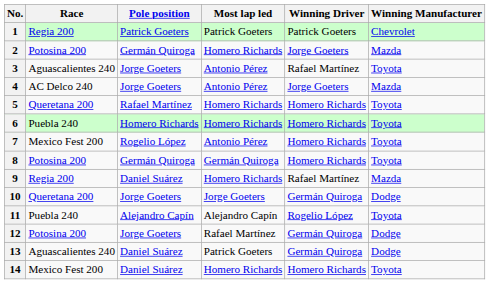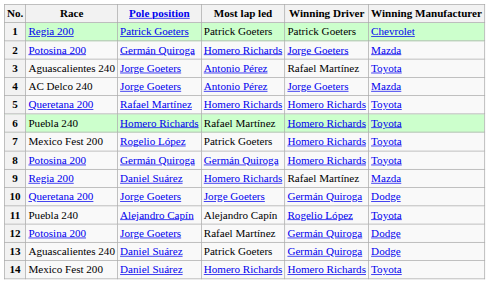6 | Most lap led: Homero Richards -> Rafael Martínez
7 | Most lap led: Antonio Pérez -> Patrick Goeters
